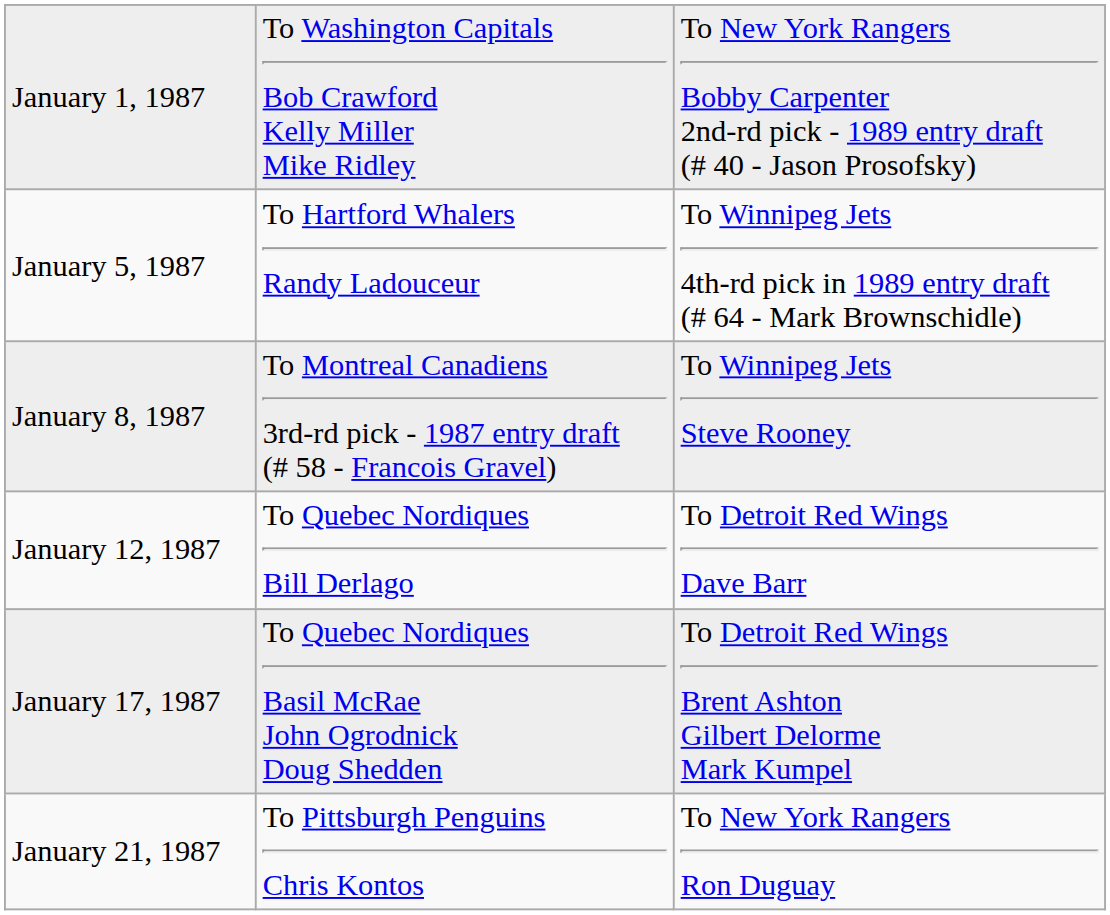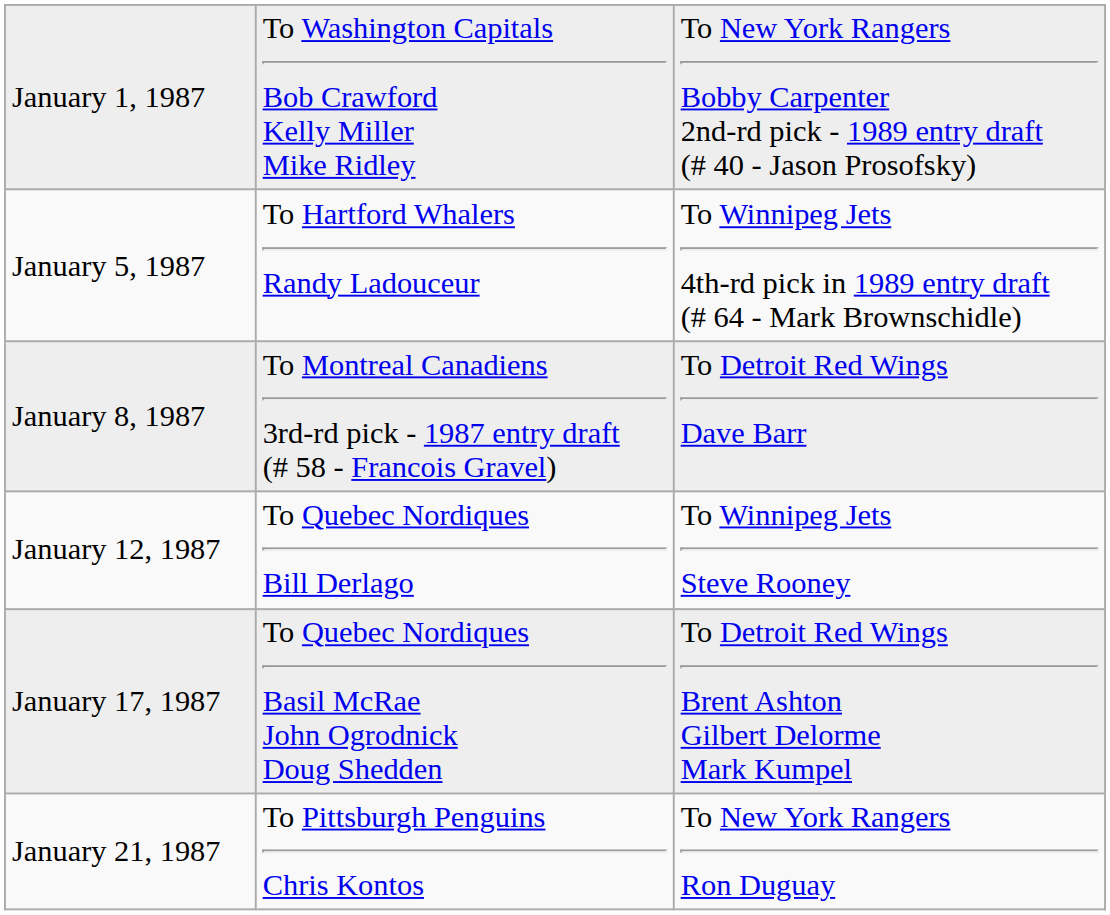January 8, 1987 | column 3: To Winnipeg Jets Steve Rooney -> To Detroit Red Wings Dave Barr
January 12, 1987 | column 3: To Detroit Red Wings Dave Barr -> To Winnipeg Jets Steve Rooney
